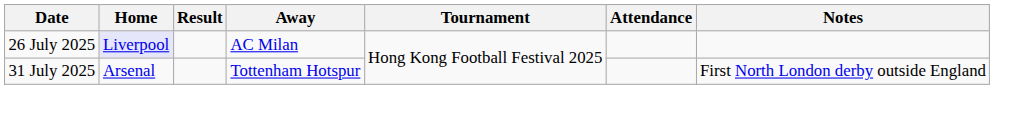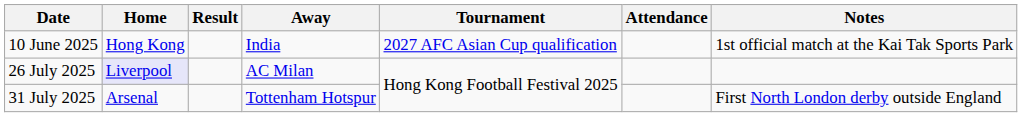+ row: 10 June 2025 | Hong Kong | India | 2027 AFC Asian Cup qualification | 1st official match at the Kai Tak Sports Park
